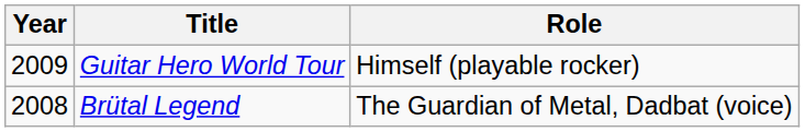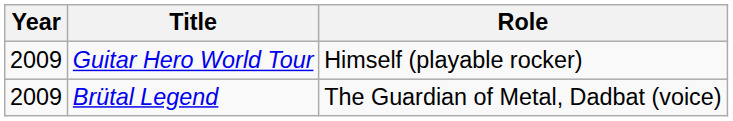Brütal Legend | Year: 2008 -> 2009
